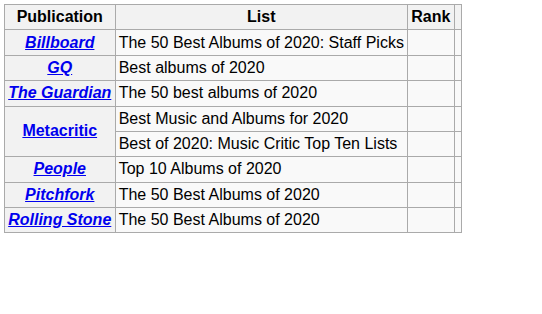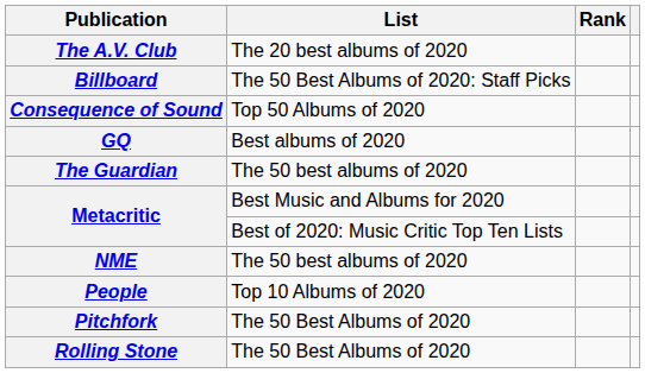+ row: The A.V. Club | The 20 best albums of 2020
+ row: Consequence of Sound | Top 50 Albums of 2020
+ row: NME | The 50 best albums of 2020
